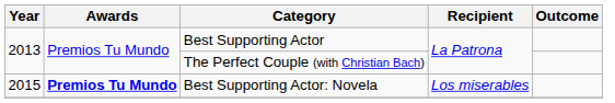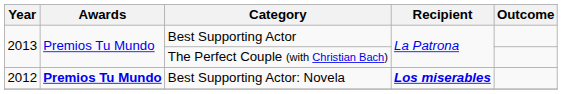Best Supporting Actor: Novela | Year: 2015 -> 2012
Best Supporting Actor: Novela | Recipient: normal -> bold
